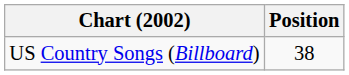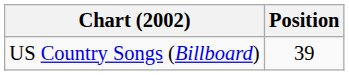US Country Songs (Billboard) | Position: 38 -> 39
